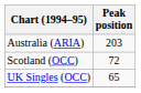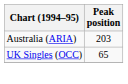- row: Scotland (OCC) | 72
